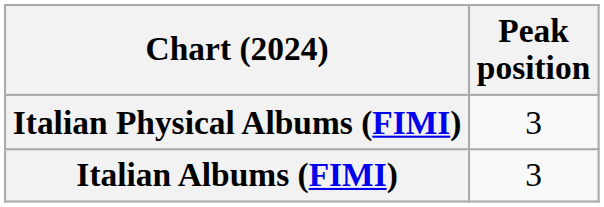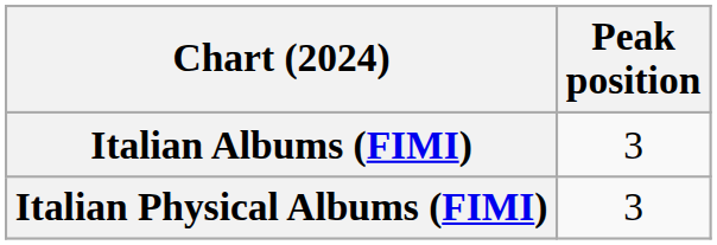rows swapped: Italian Albums (FIMI) <-> Italian Physical Albums (FIMI)
